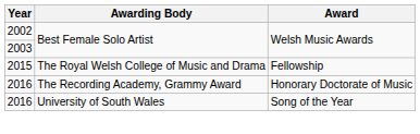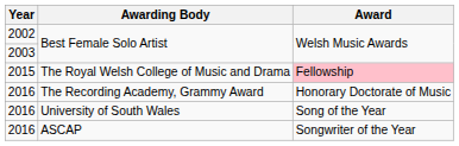The Royal Welsh College of Music and Drama | Award: no background -> pink background
+ row: 2016 | ASCAP | Songwriter of the Year
